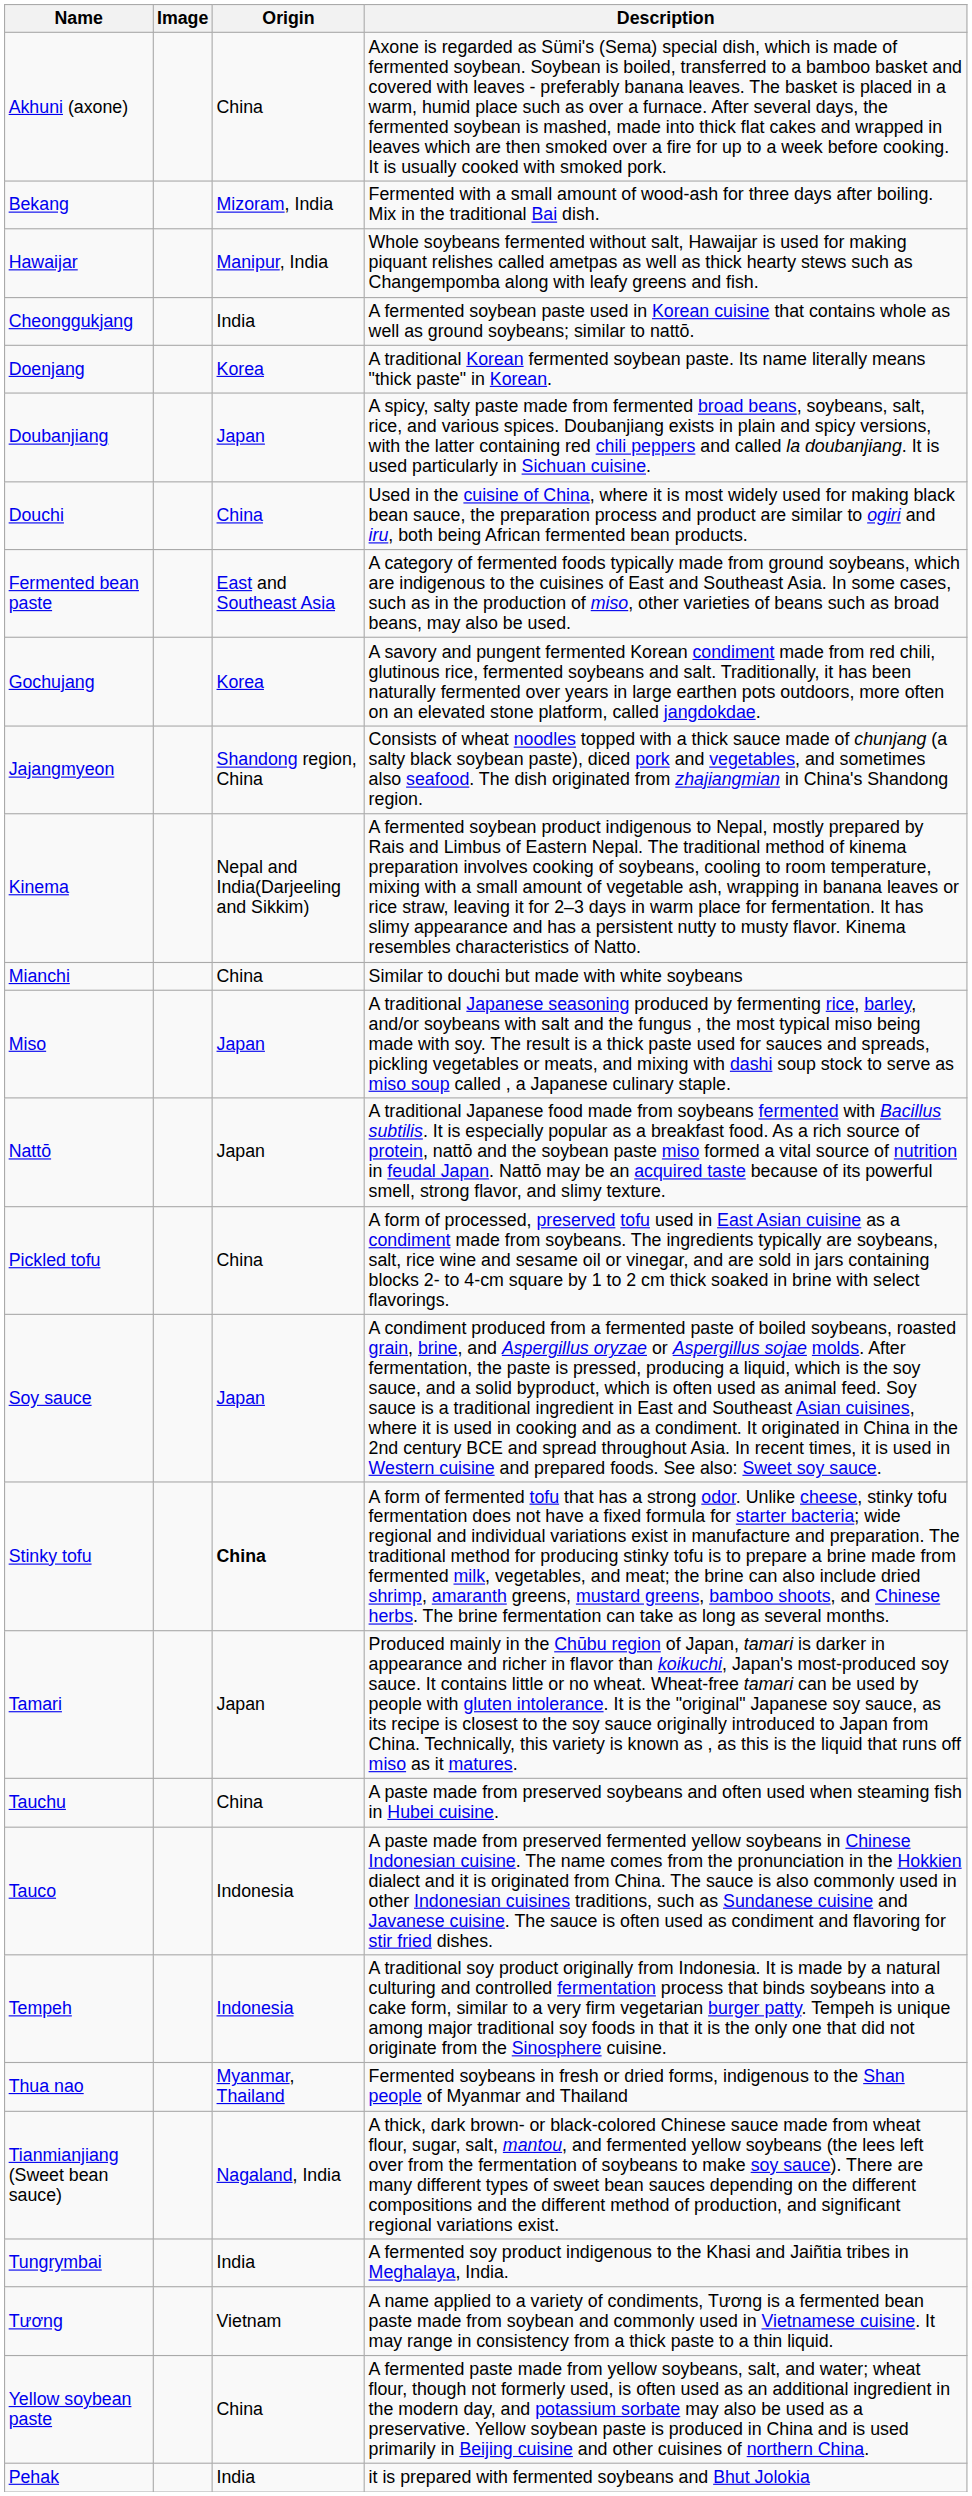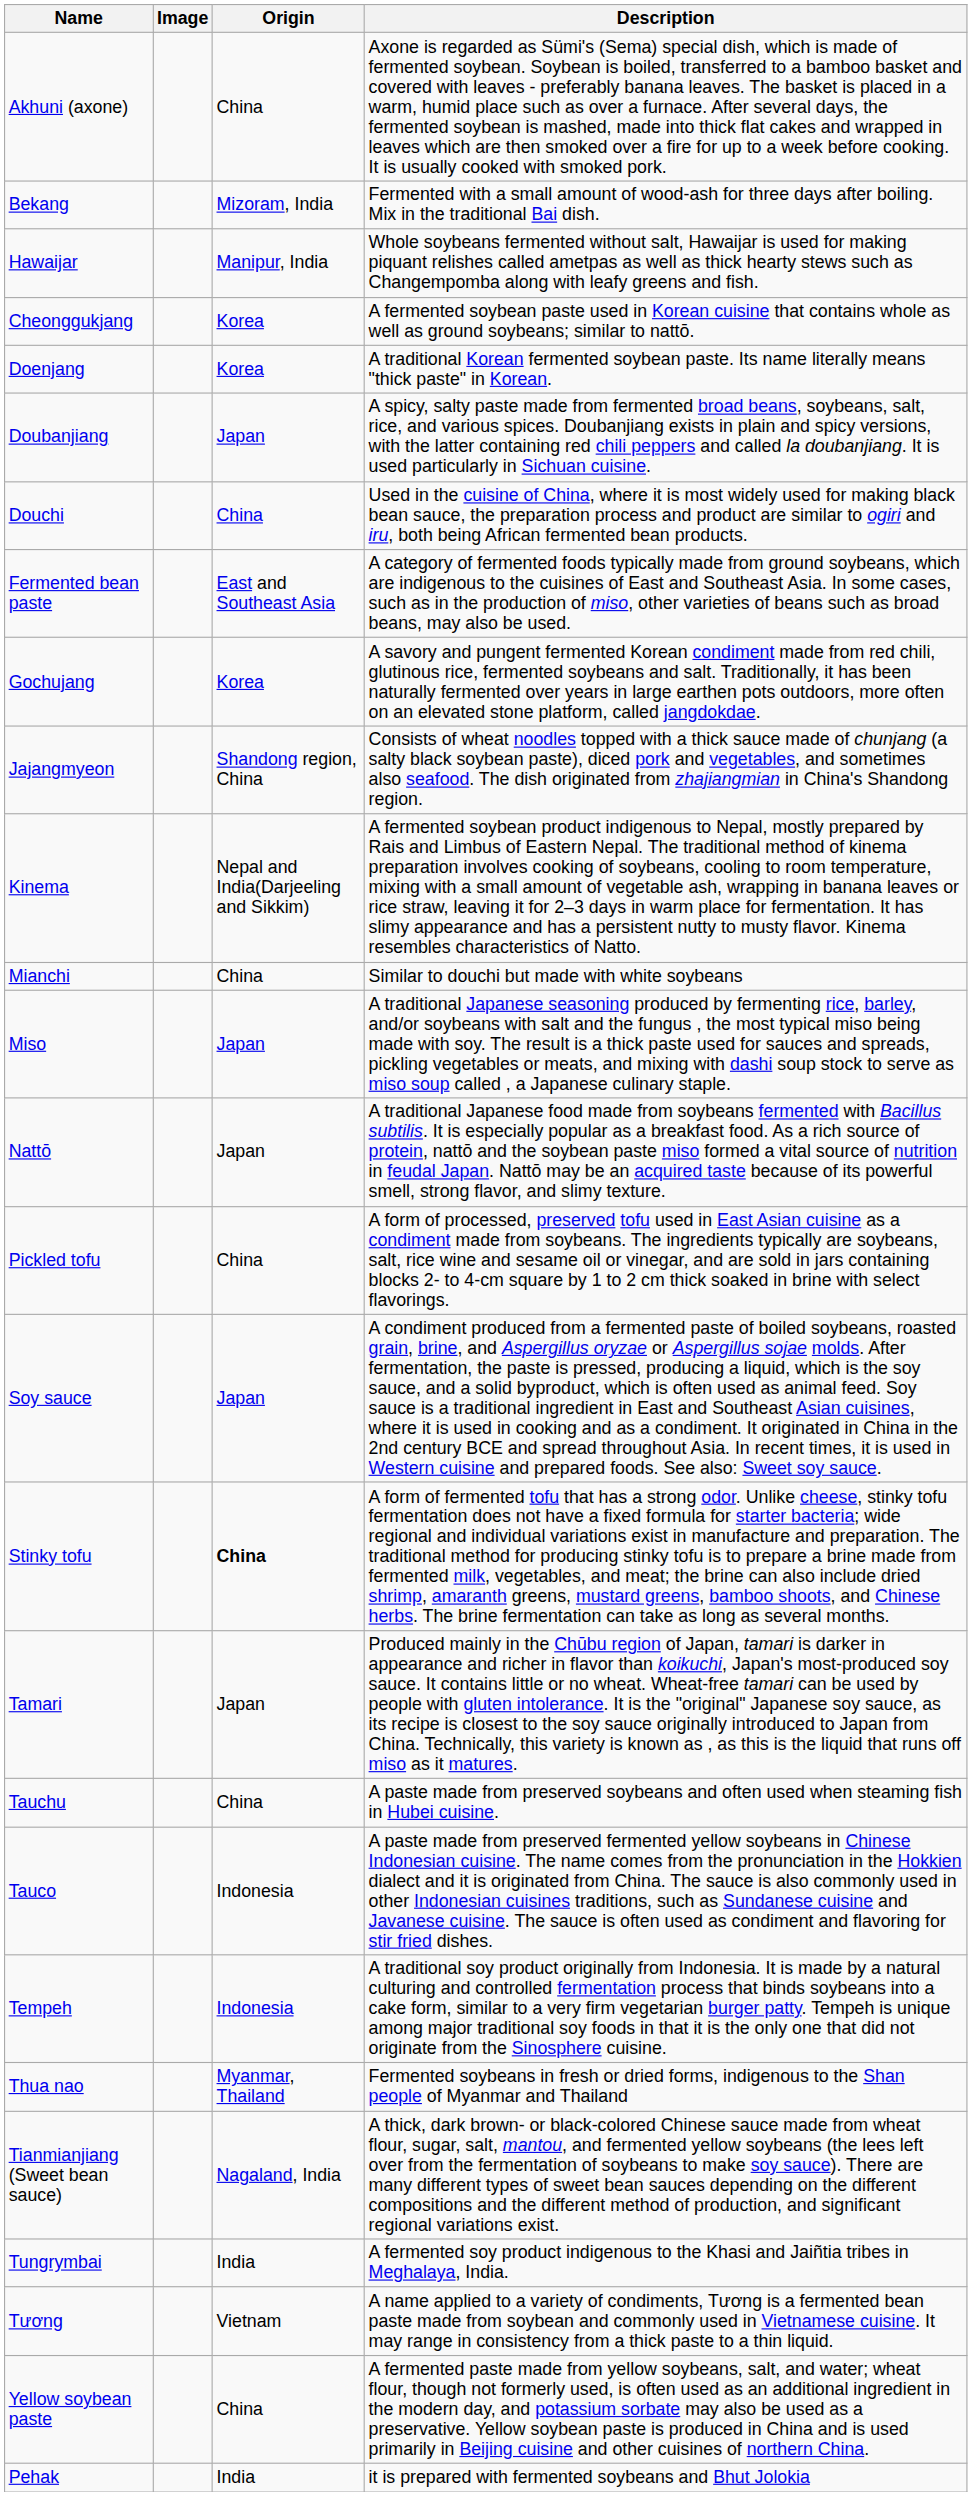Cheonggukjang | Origin: India -> Korea
